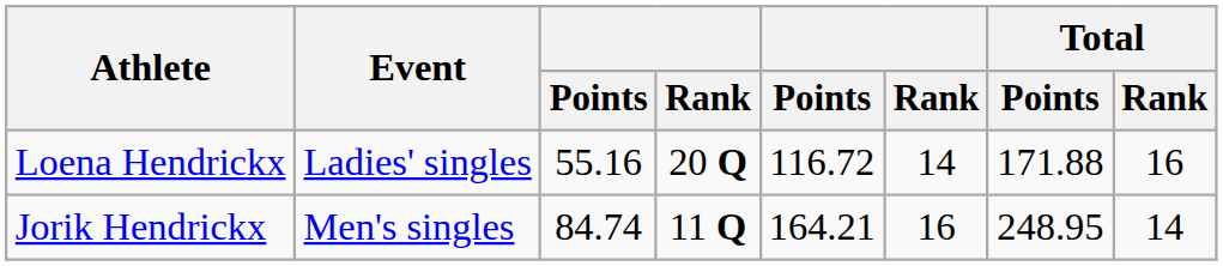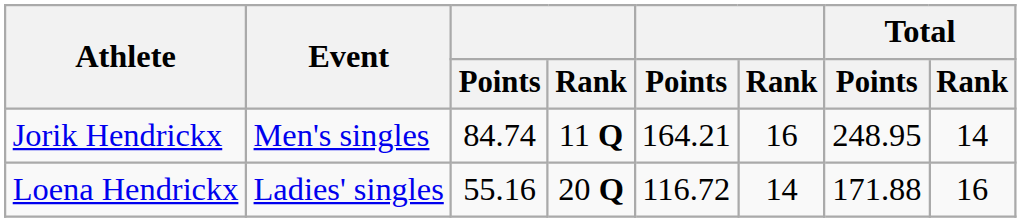rows swapped: Jorik Hendrickx <-> Loena Hendrickx
